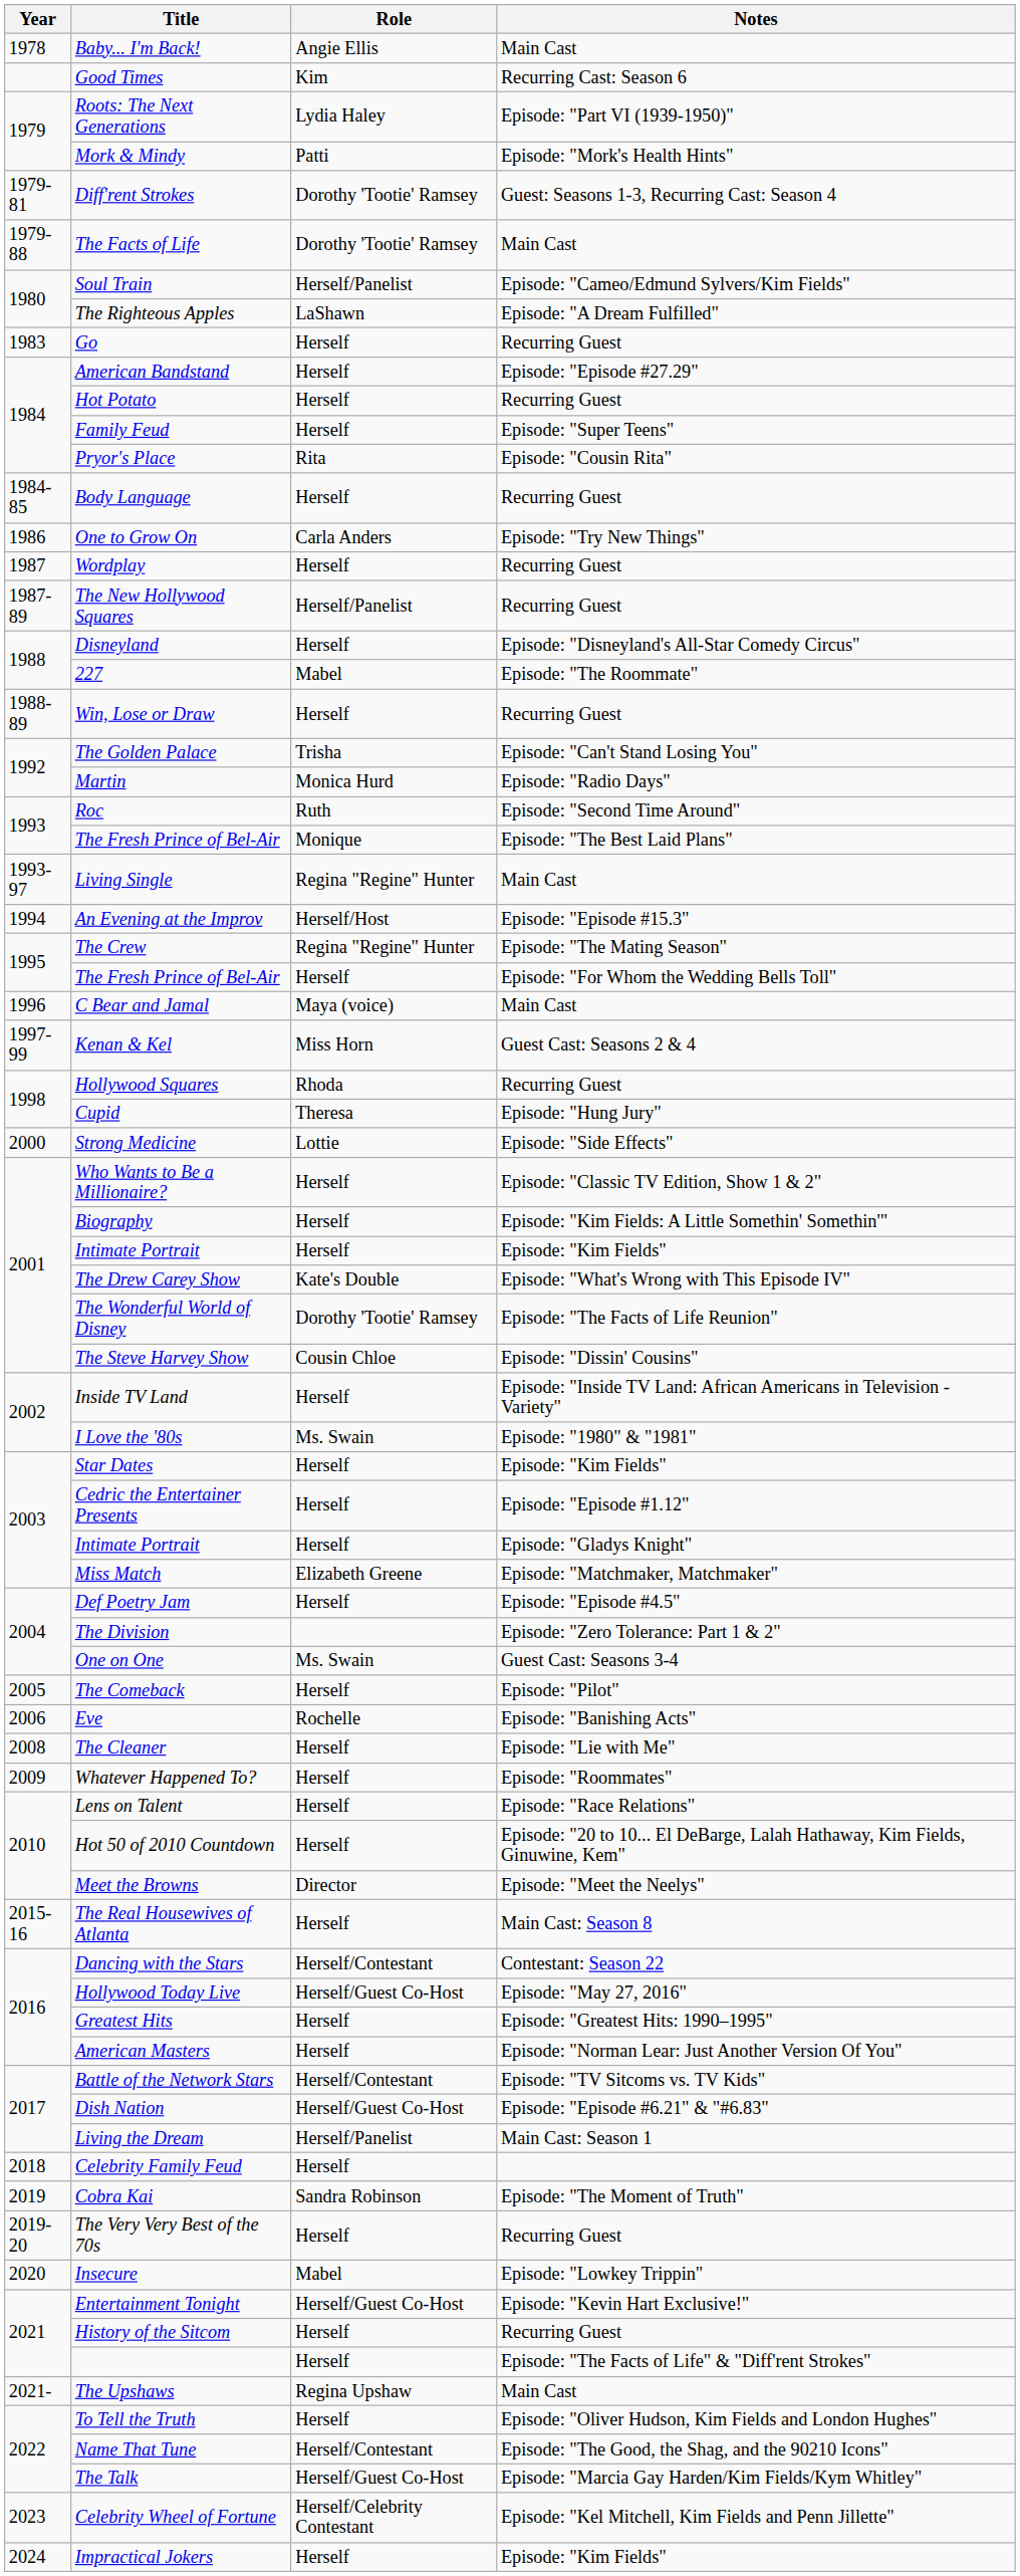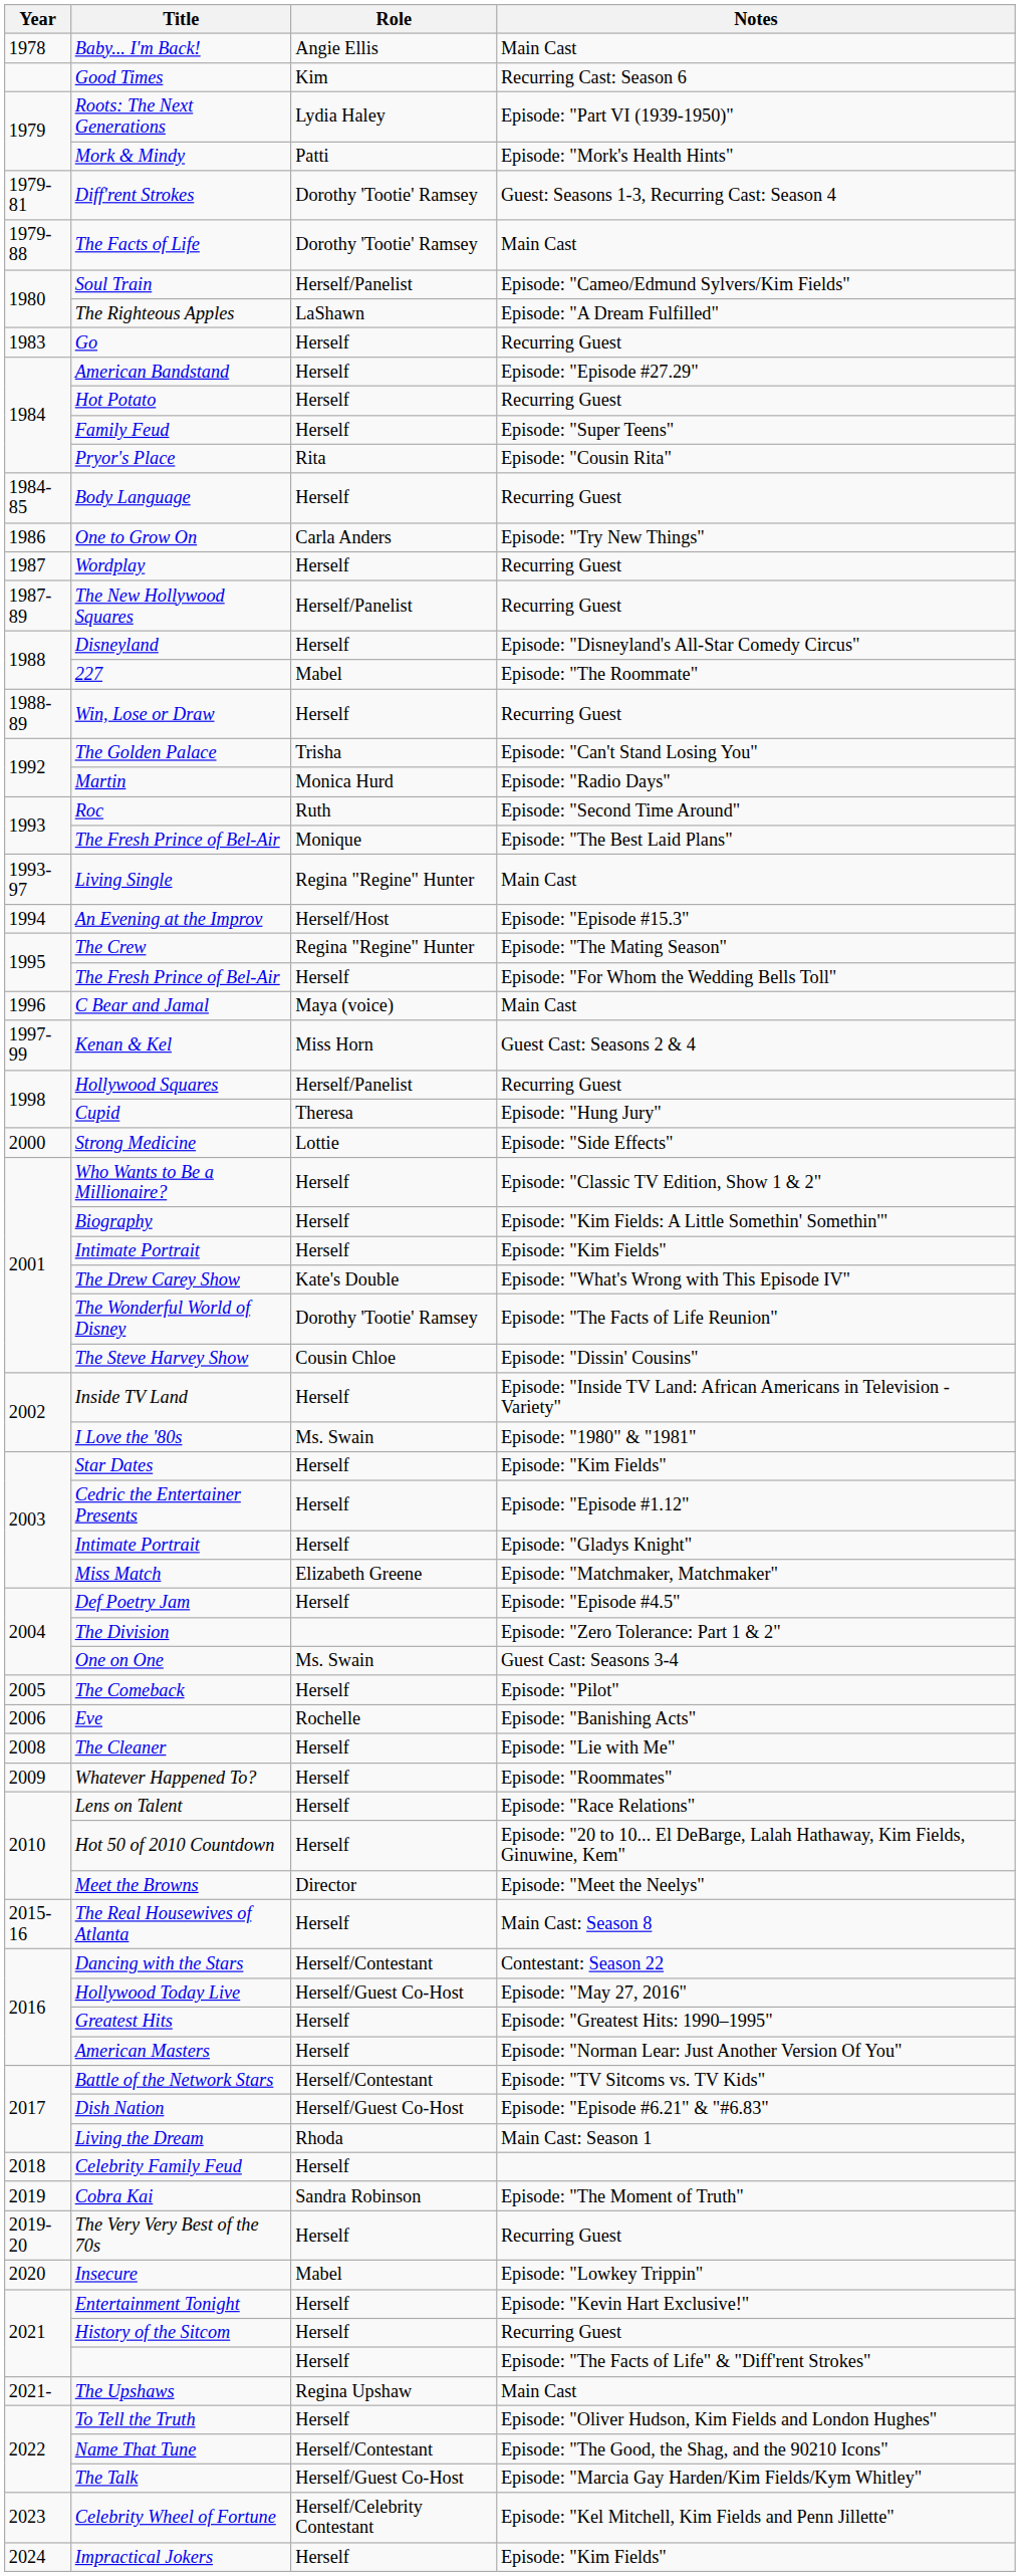Hollywood Squares | Role: Rhoda -> Herself/Panelist
Living the Dream | Role: Herself/Panelist -> Rhoda
Entertainment Tonight | Role: Herself/Guest Co-Host -> Herself
